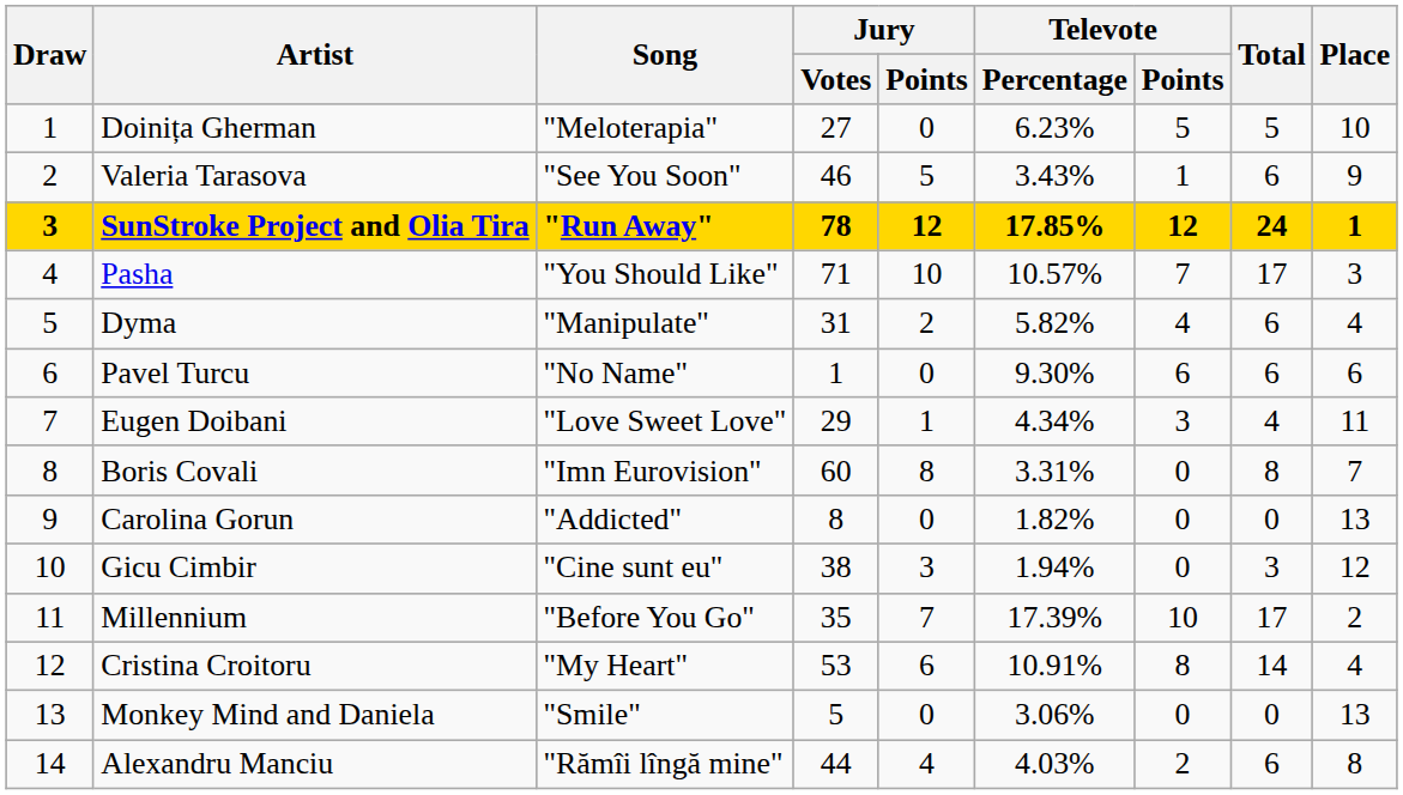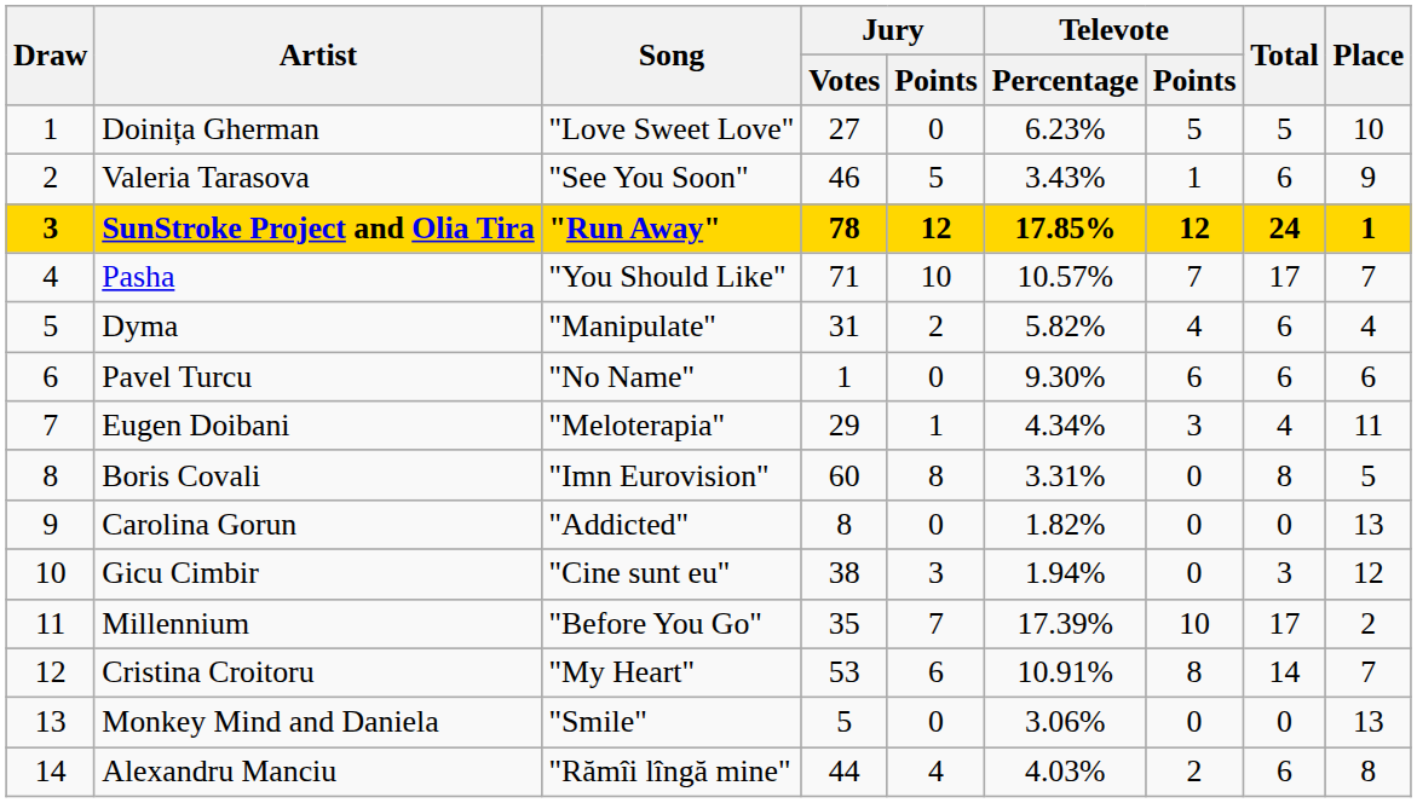Doinița Gherman | Song: "Meloterapia" -> "Love Sweet Love"
Pasha | Place: 3 -> 7
Eugen Doibani | Song: "Love Sweet Love" -> "Meloterapia"
Boris Covali | Place: 7 -> 5
Cristina Croitoru | Place: 4 -> 7
